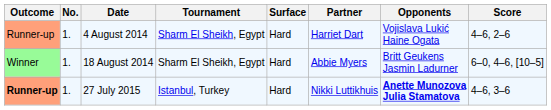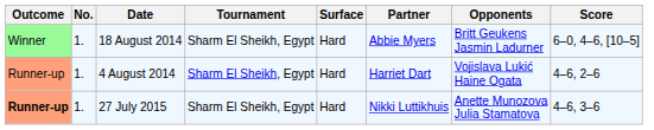rows swapped: 4 August 2014 <-> 18 August 2014
27 July 2015 | Tournament: Istanbul, Turkey -> Sharm El Sheikh, Egypt
27 July 2015 | Opponents: bold -> normal
